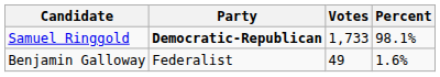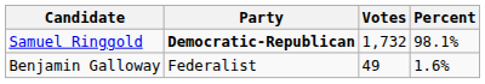Samuel Ringgold | Votes: 1,733 -> 1,732
